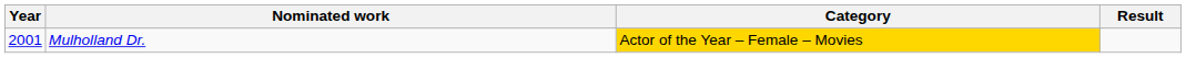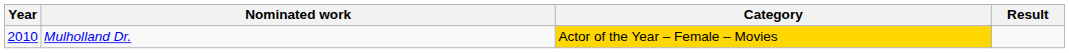Mulholland Dr. | Year: 2001 -> 2010
